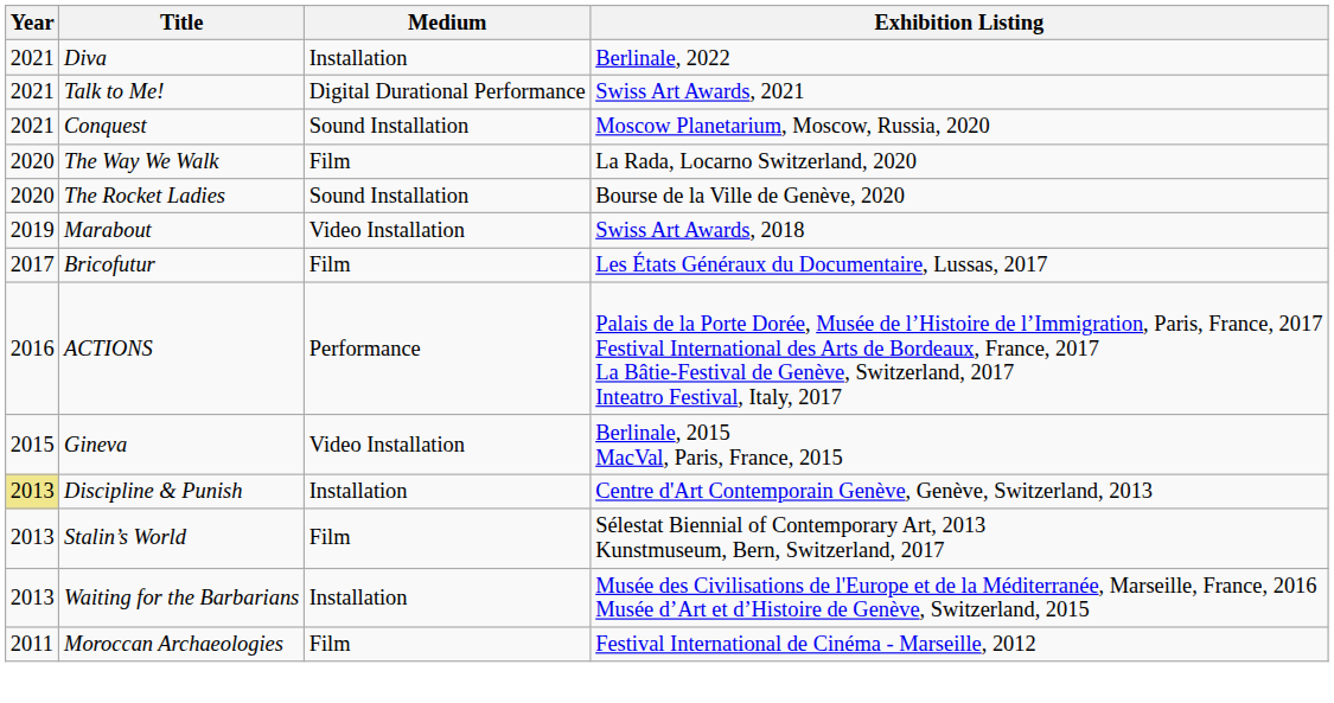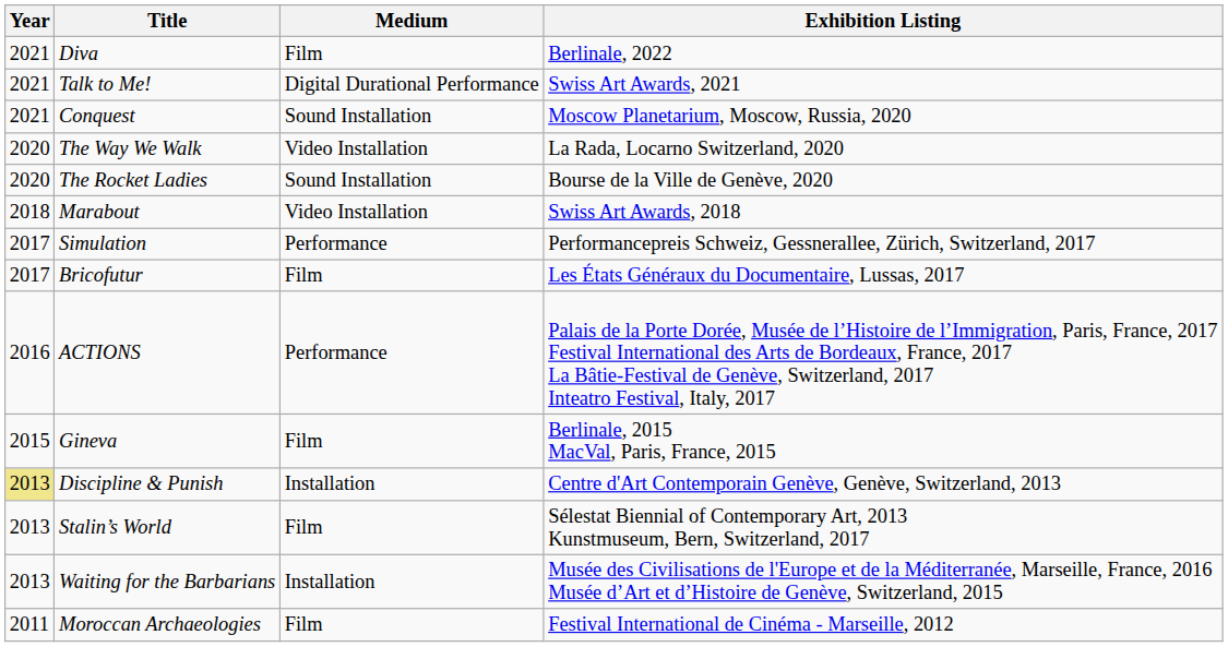Diva | Medium: Installation -> Film
The Way We Walk | Medium: Film -> Video Installation
Marabout | Year: 2019 -> 2018
+ row: 2017 | Simulation | Performance | Performancepreis Schweiz, Gessnerallee, Zürich, Switzerland, 2017
Gineva | Medium: Video Installation -> Film
